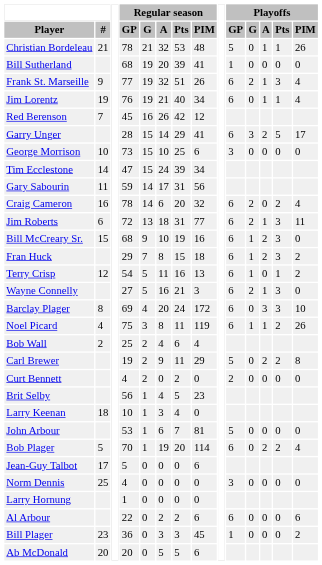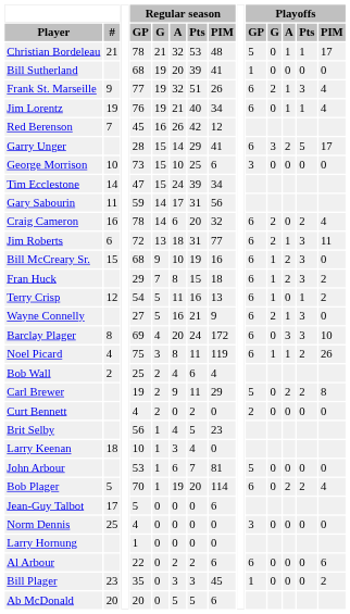Christian Bordeleau | Playoffs / PIM: 26 -> 17
Wayne Connelly | Regular season / PIM: 3 -> 9
Bill Plager | Regular season / GP: 36 -> 35
